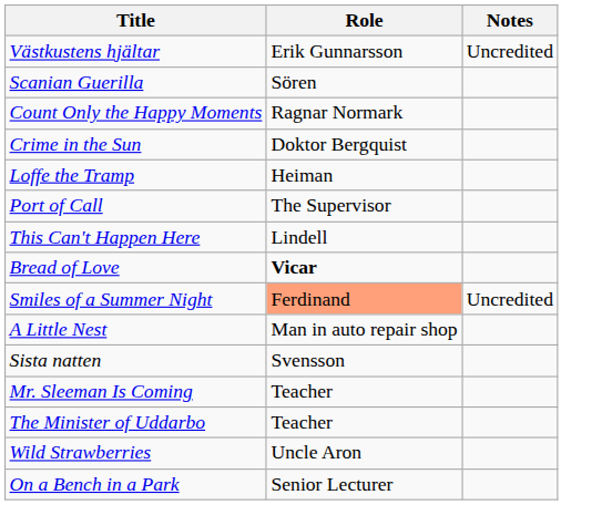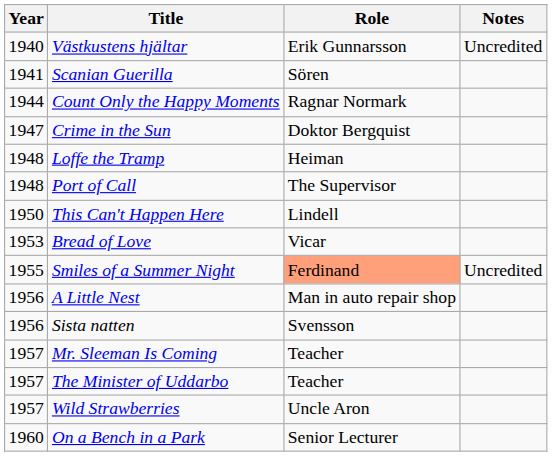+ column: Year | 1940 | 1941 | 1944 | 1947 | 1948 | 1948 | 1950 | 1953 | 1955 | 1956 | 1956 | 1957 | 1957 | 1957 | 1960
Bread of Love | Role: bold -> normal
